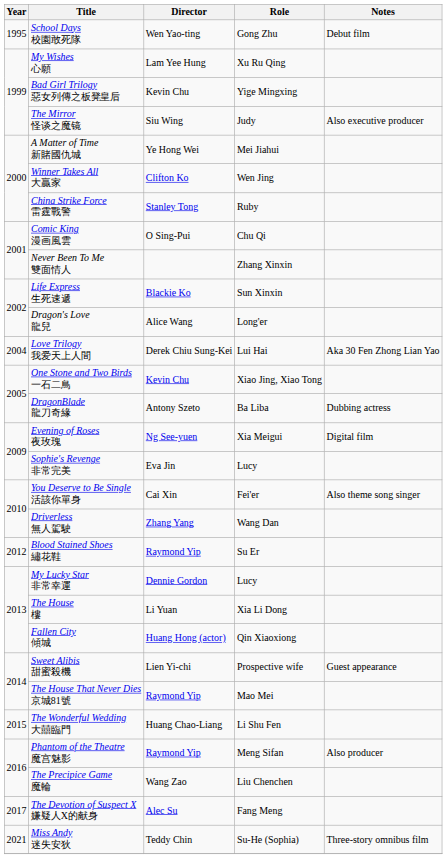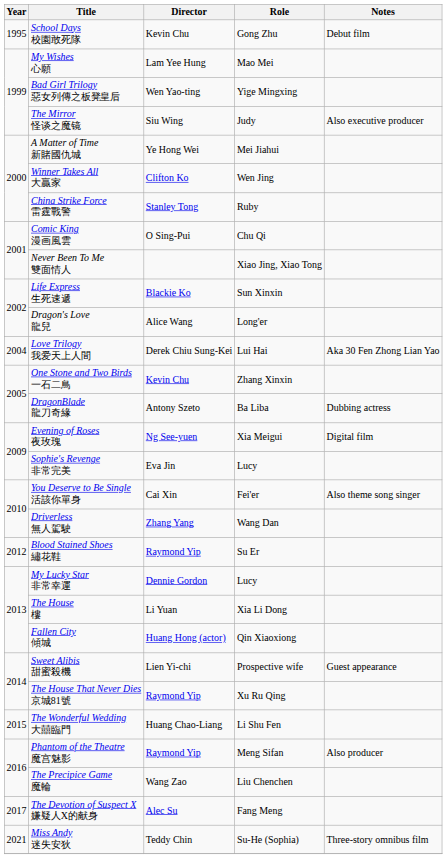School Days 校園敢死隊 | Director: Wen Yao-ting -> Kevin Chu
My Wishes 心願 | Role: Xu Ru Qing -> Mao Mei
Bad Girl Trilogy 惡女列傳之板凳皇后 | Director: Kevin Chu -> Wen Yao-ting
Never Been To Me 雙面情人 | Role: Zhang Xinxin -> Xiao Jing, Xiao Tong
One Stone and Two Birds 一石二鳥 | Role: Xiao Jing, Xiao Tong -> Zhang Xinxin
The House That Never Dies 京城81號 | Role: Mao Mei -> Xu Ru Qing
